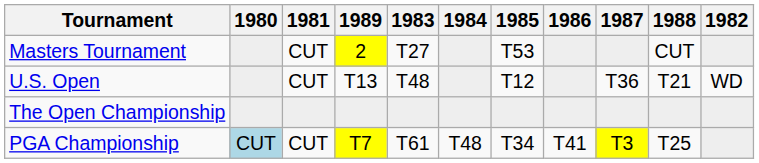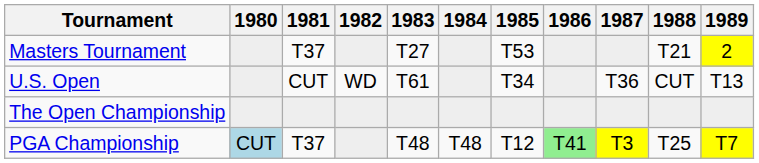columns swapped: 1982 <-> 1989
Masters Tournament | 1981: CUT -> T37
Masters Tournament | 1988: CUT -> T21
U.S. Open | 1983: T48 -> T61
U.S. Open | 1985: T12 -> T34
U.S. Open | 1988: T21 -> CUT
PGA Championship | 1981: CUT -> T37
PGA Championship | 1983: T61 -> T48
PGA Championship | 1985: T34 -> T12
PGA Championship | 1986: no background -> lightgreen background
